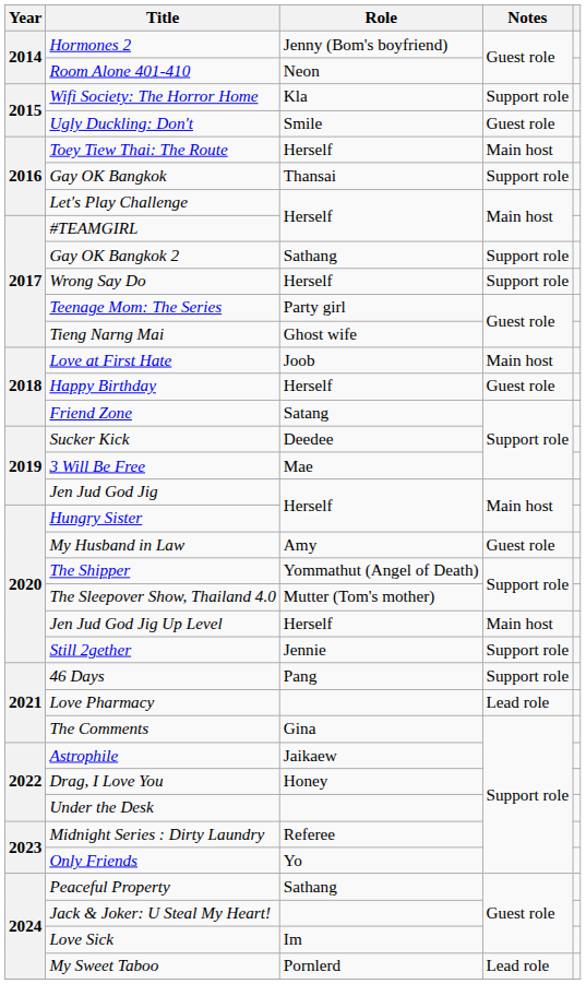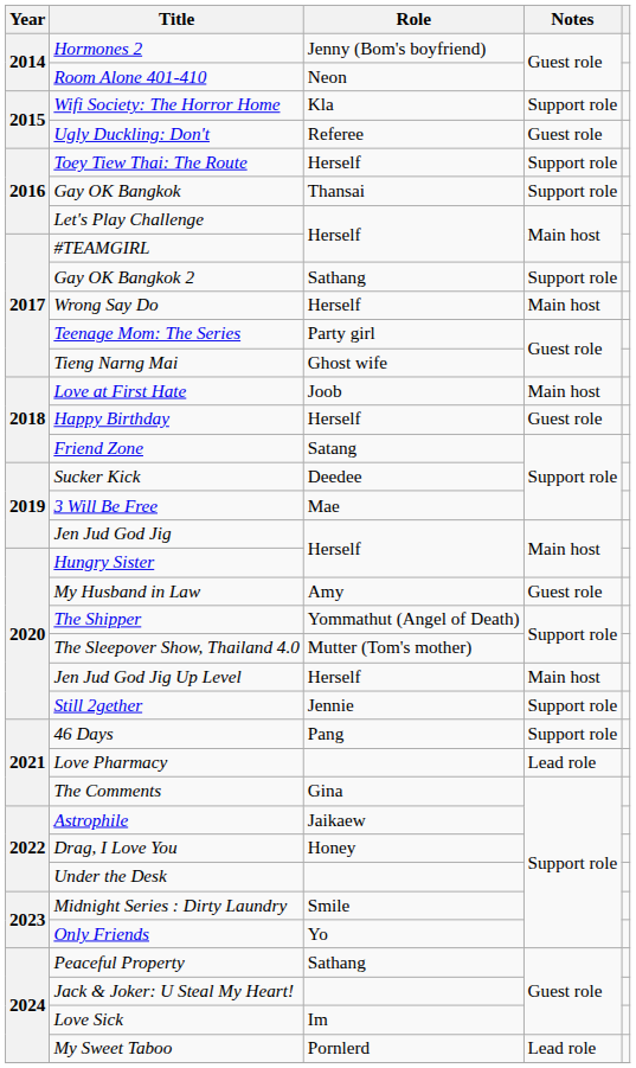Ugly Duckling: Don't | Role: Smile -> Referee
Toey Tiew Thai: The Route | Notes: Main host -> Support role
Wrong Say Do | Notes: Support role -> Main host
Midnight Series : Dirty Laundry | Role: Referee -> Smile
